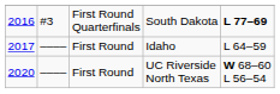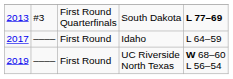South Dakota | column 1: 2016 -> 2013
UC Riverside North Texas | column 1: 2020 -> 2019
